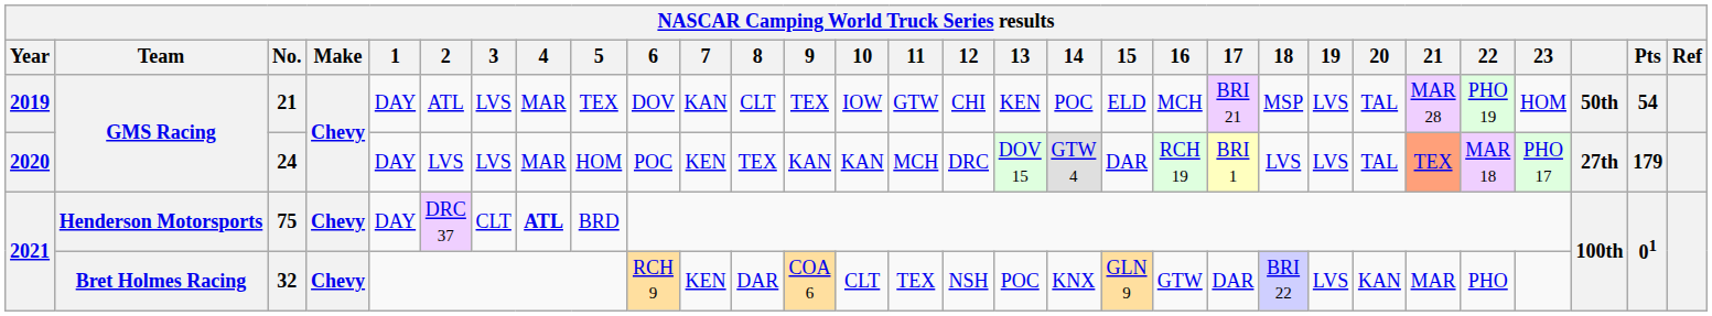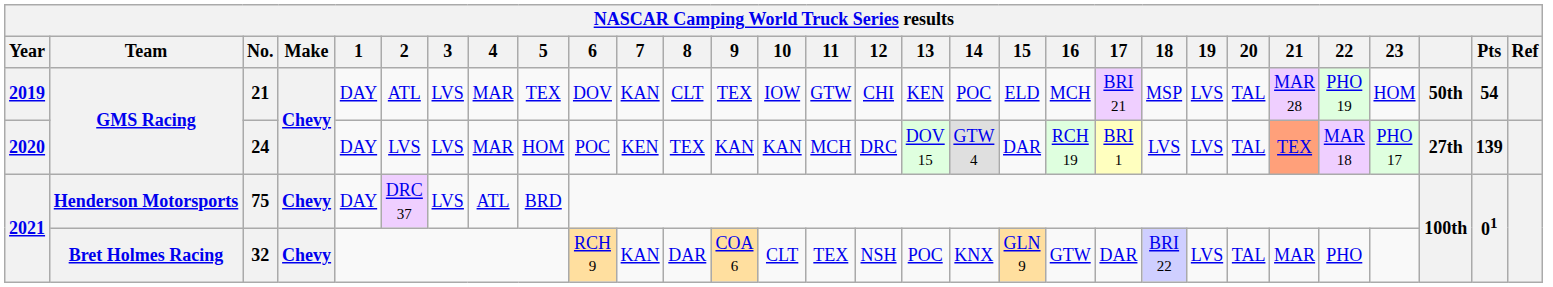24 | Pts: 179 -> 139
75 | 3: CLT -> LVS
75 | 4: bold -> normal
32 | 7: KEN -> KAN
32 | 20: KAN -> TAL
